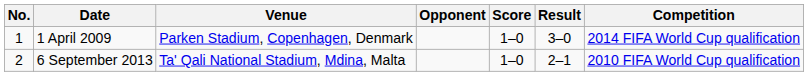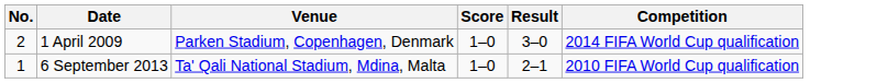- column: Opponent
1 April 2009 | No.: 1 -> 2
6 September 2013 | No.: 2 -> 1
